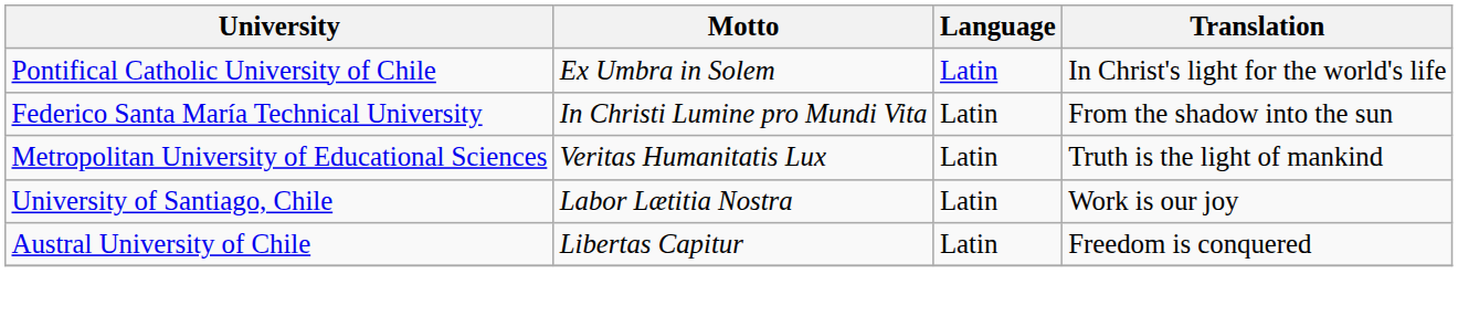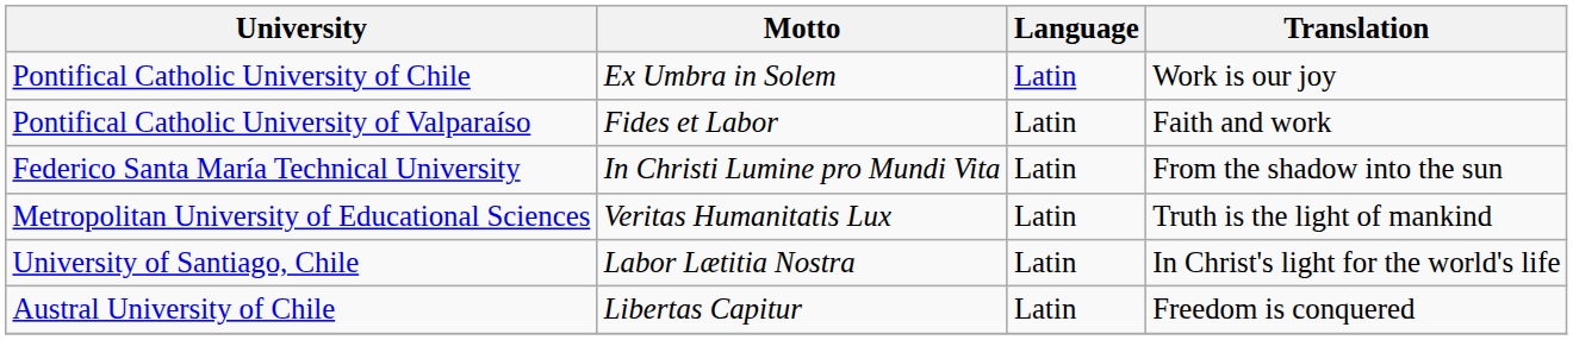Pontifical Catholic University of Chile | Translation: In Christ's light for the world's life -> Work is our joy
+ row: Pontifical Catholic University of Valparaíso | Fides et Labor | Latin | Faith and work
University of Santiago, Chile | Translation: Work is our joy -> In Christ's light for the world's life
